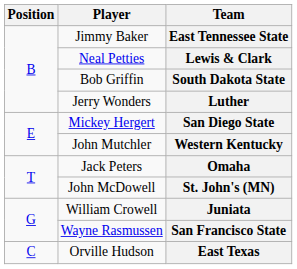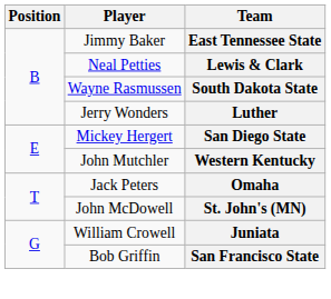South Dakota State | Player: Bob Griffin -> Wayne Rasmussen
San Francisco State | Player: Wayne Rasmussen -> Bob Griffin
- row: C | Orville Hudson | East Texas
